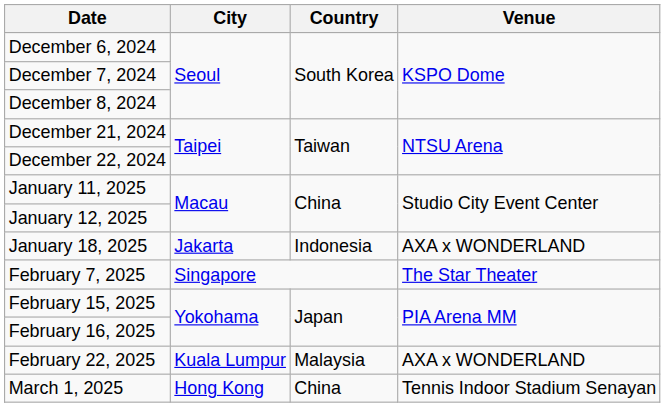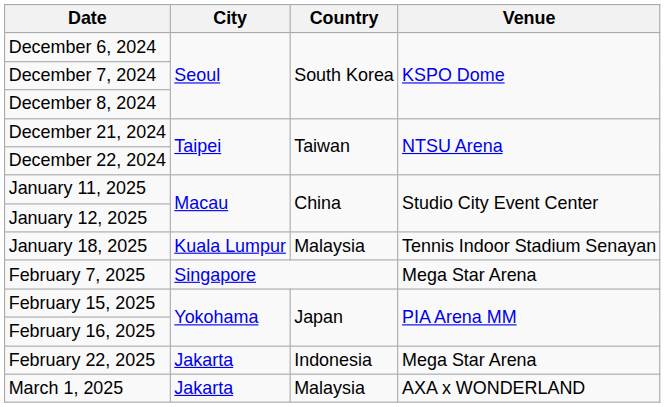January 18, 2025 | City: Jakarta -> Kuala Lumpur
January 18, 2025 | Country: Indonesia -> Malaysia
January 18, 2025 | Venue: AXA x WONDERLAND -> Tennis Indoor Stadium Senayan
February 7, 2025 | Venue: The Star Theater -> Mega Star Arena
February 22, 2025 | City: Kuala Lumpur -> Jakarta
February 22, 2025 | Country: Malaysia -> Indonesia
February 22, 2025 | Venue: AXA x WONDERLAND -> Mega Star Arena
March 1, 2025 | City: Hong Kong -> Jakarta
March 1, 2025 | Country: China -> Malaysia
March 1, 2025 | Venue: Tennis Indoor Stadium Senayan -> AXA x WONDERLAND
